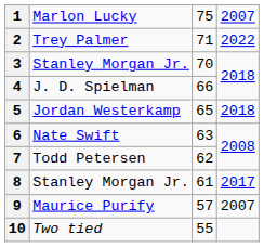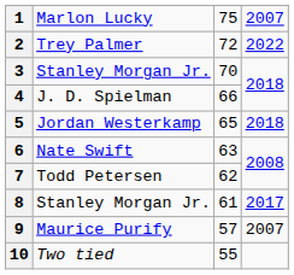2 | column 3: 71 -> 72
